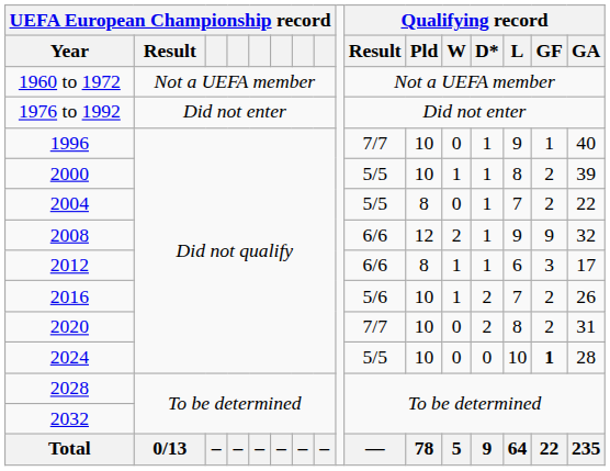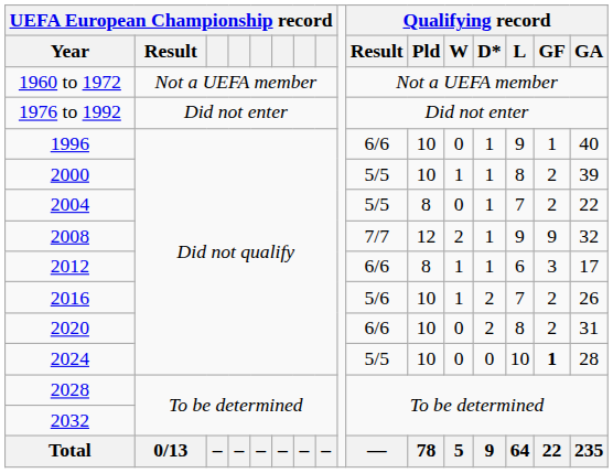1996 | Qualifying record / Result: 7/7 -> 6/6
2008 | Qualifying record / Result: 6/6 -> 7/7
2020 | Qualifying record / Result: 7/7 -> 6/6
